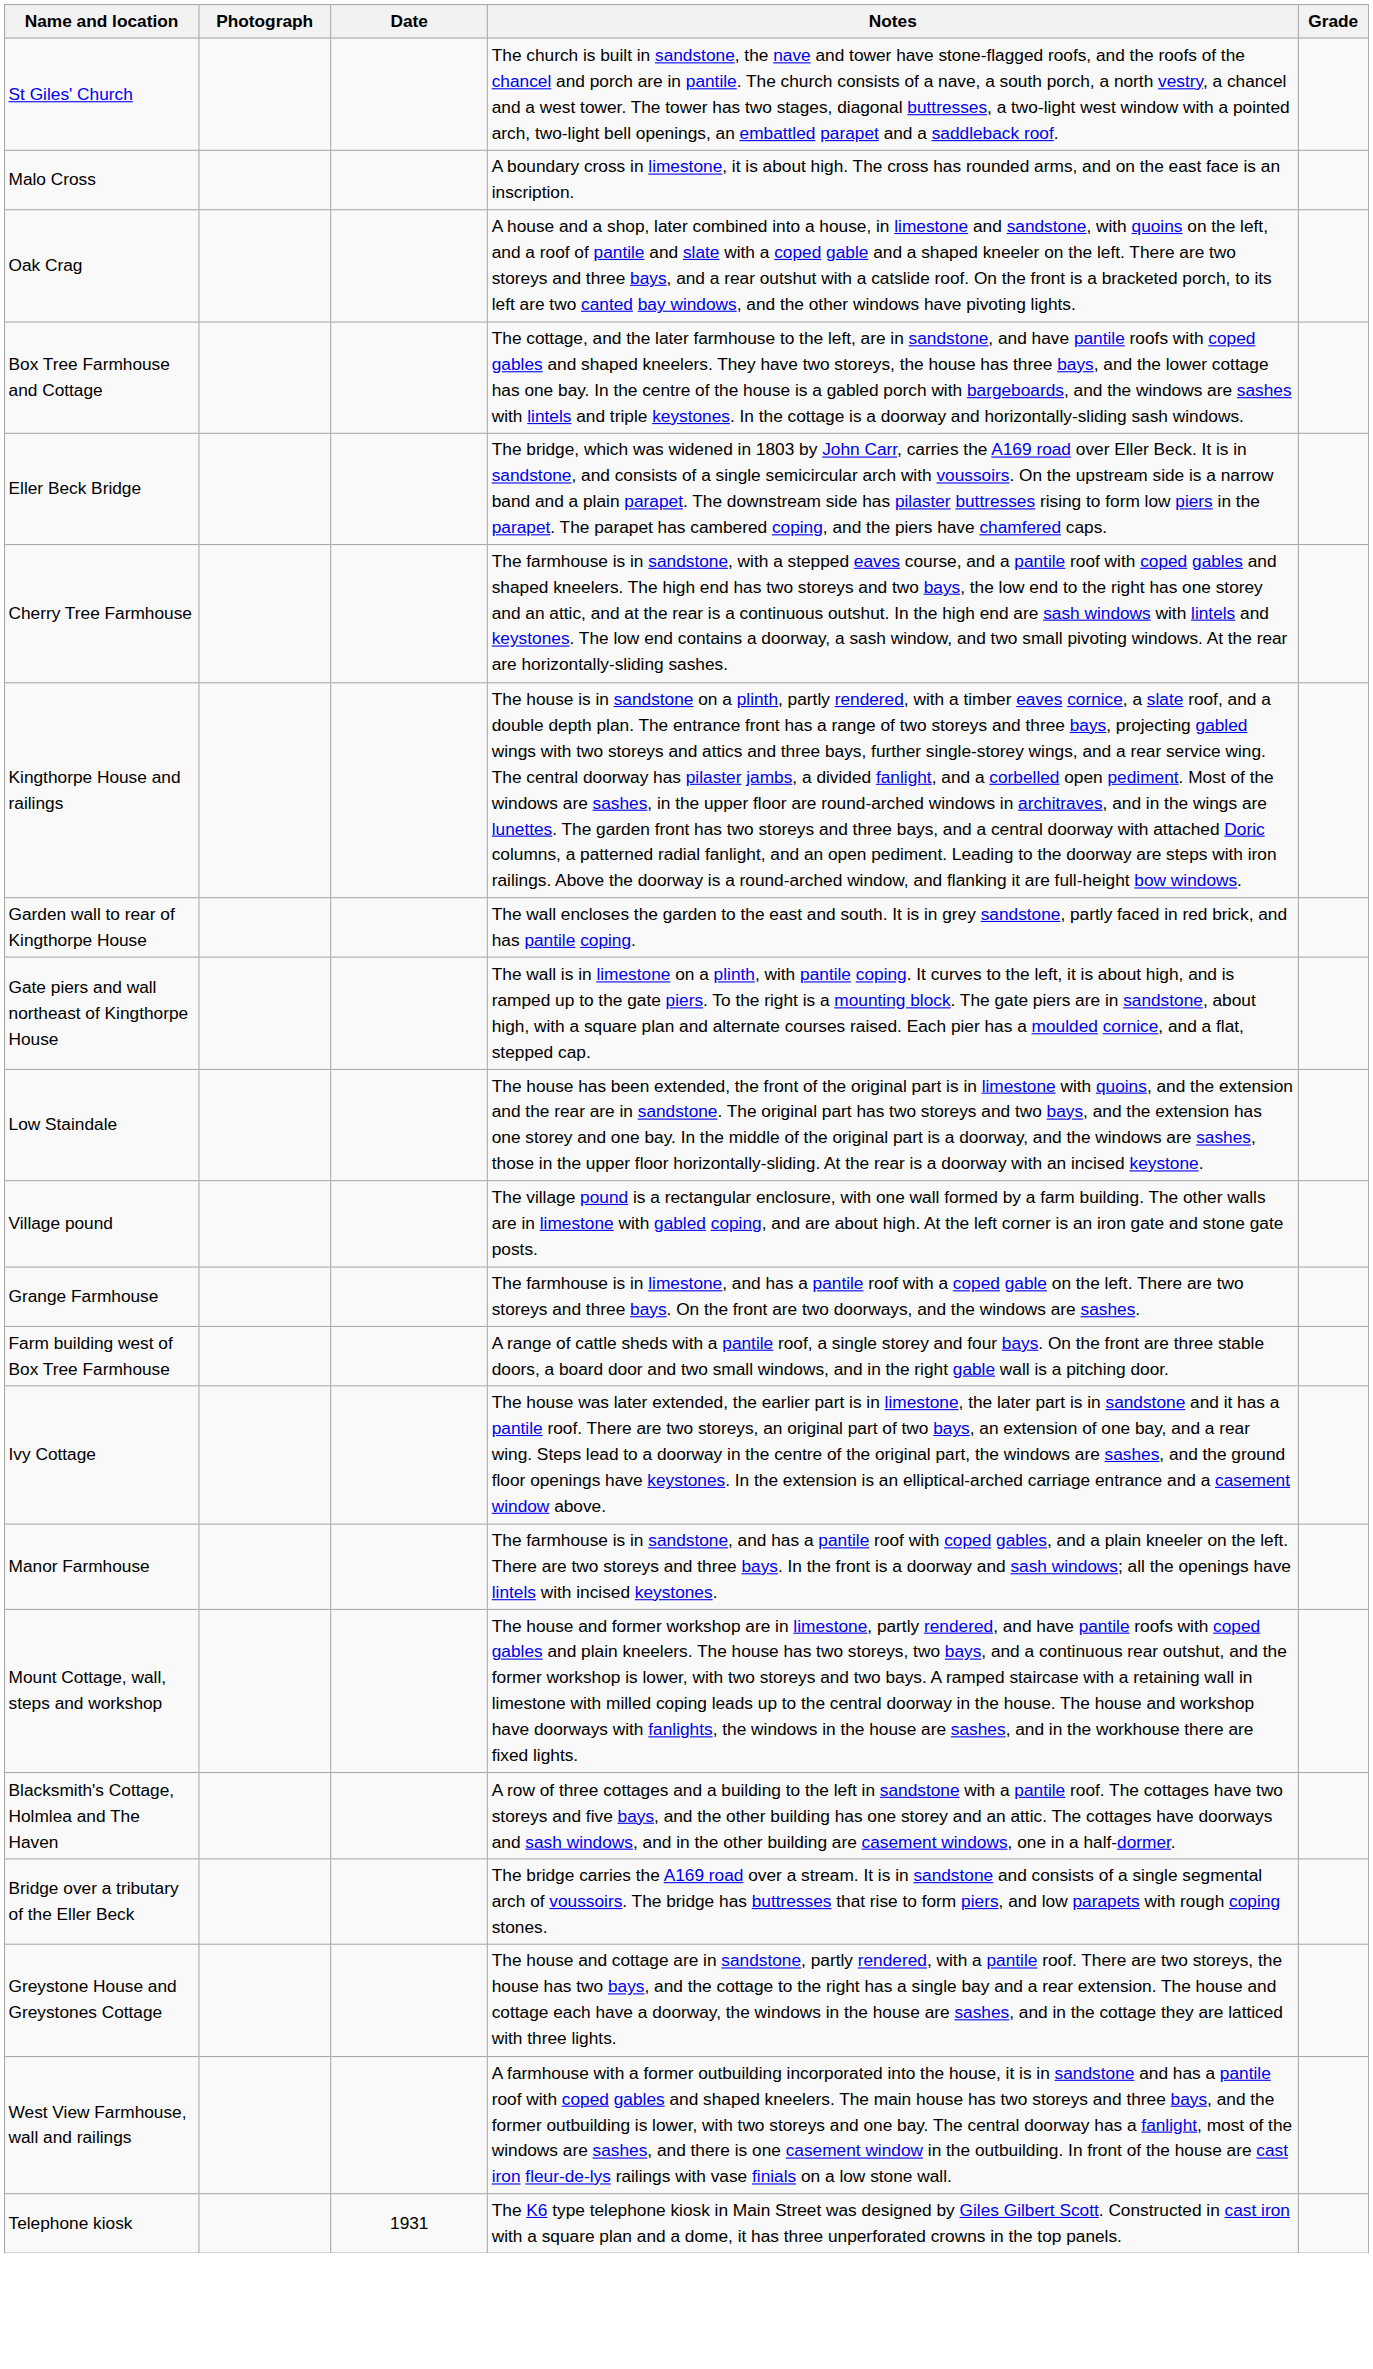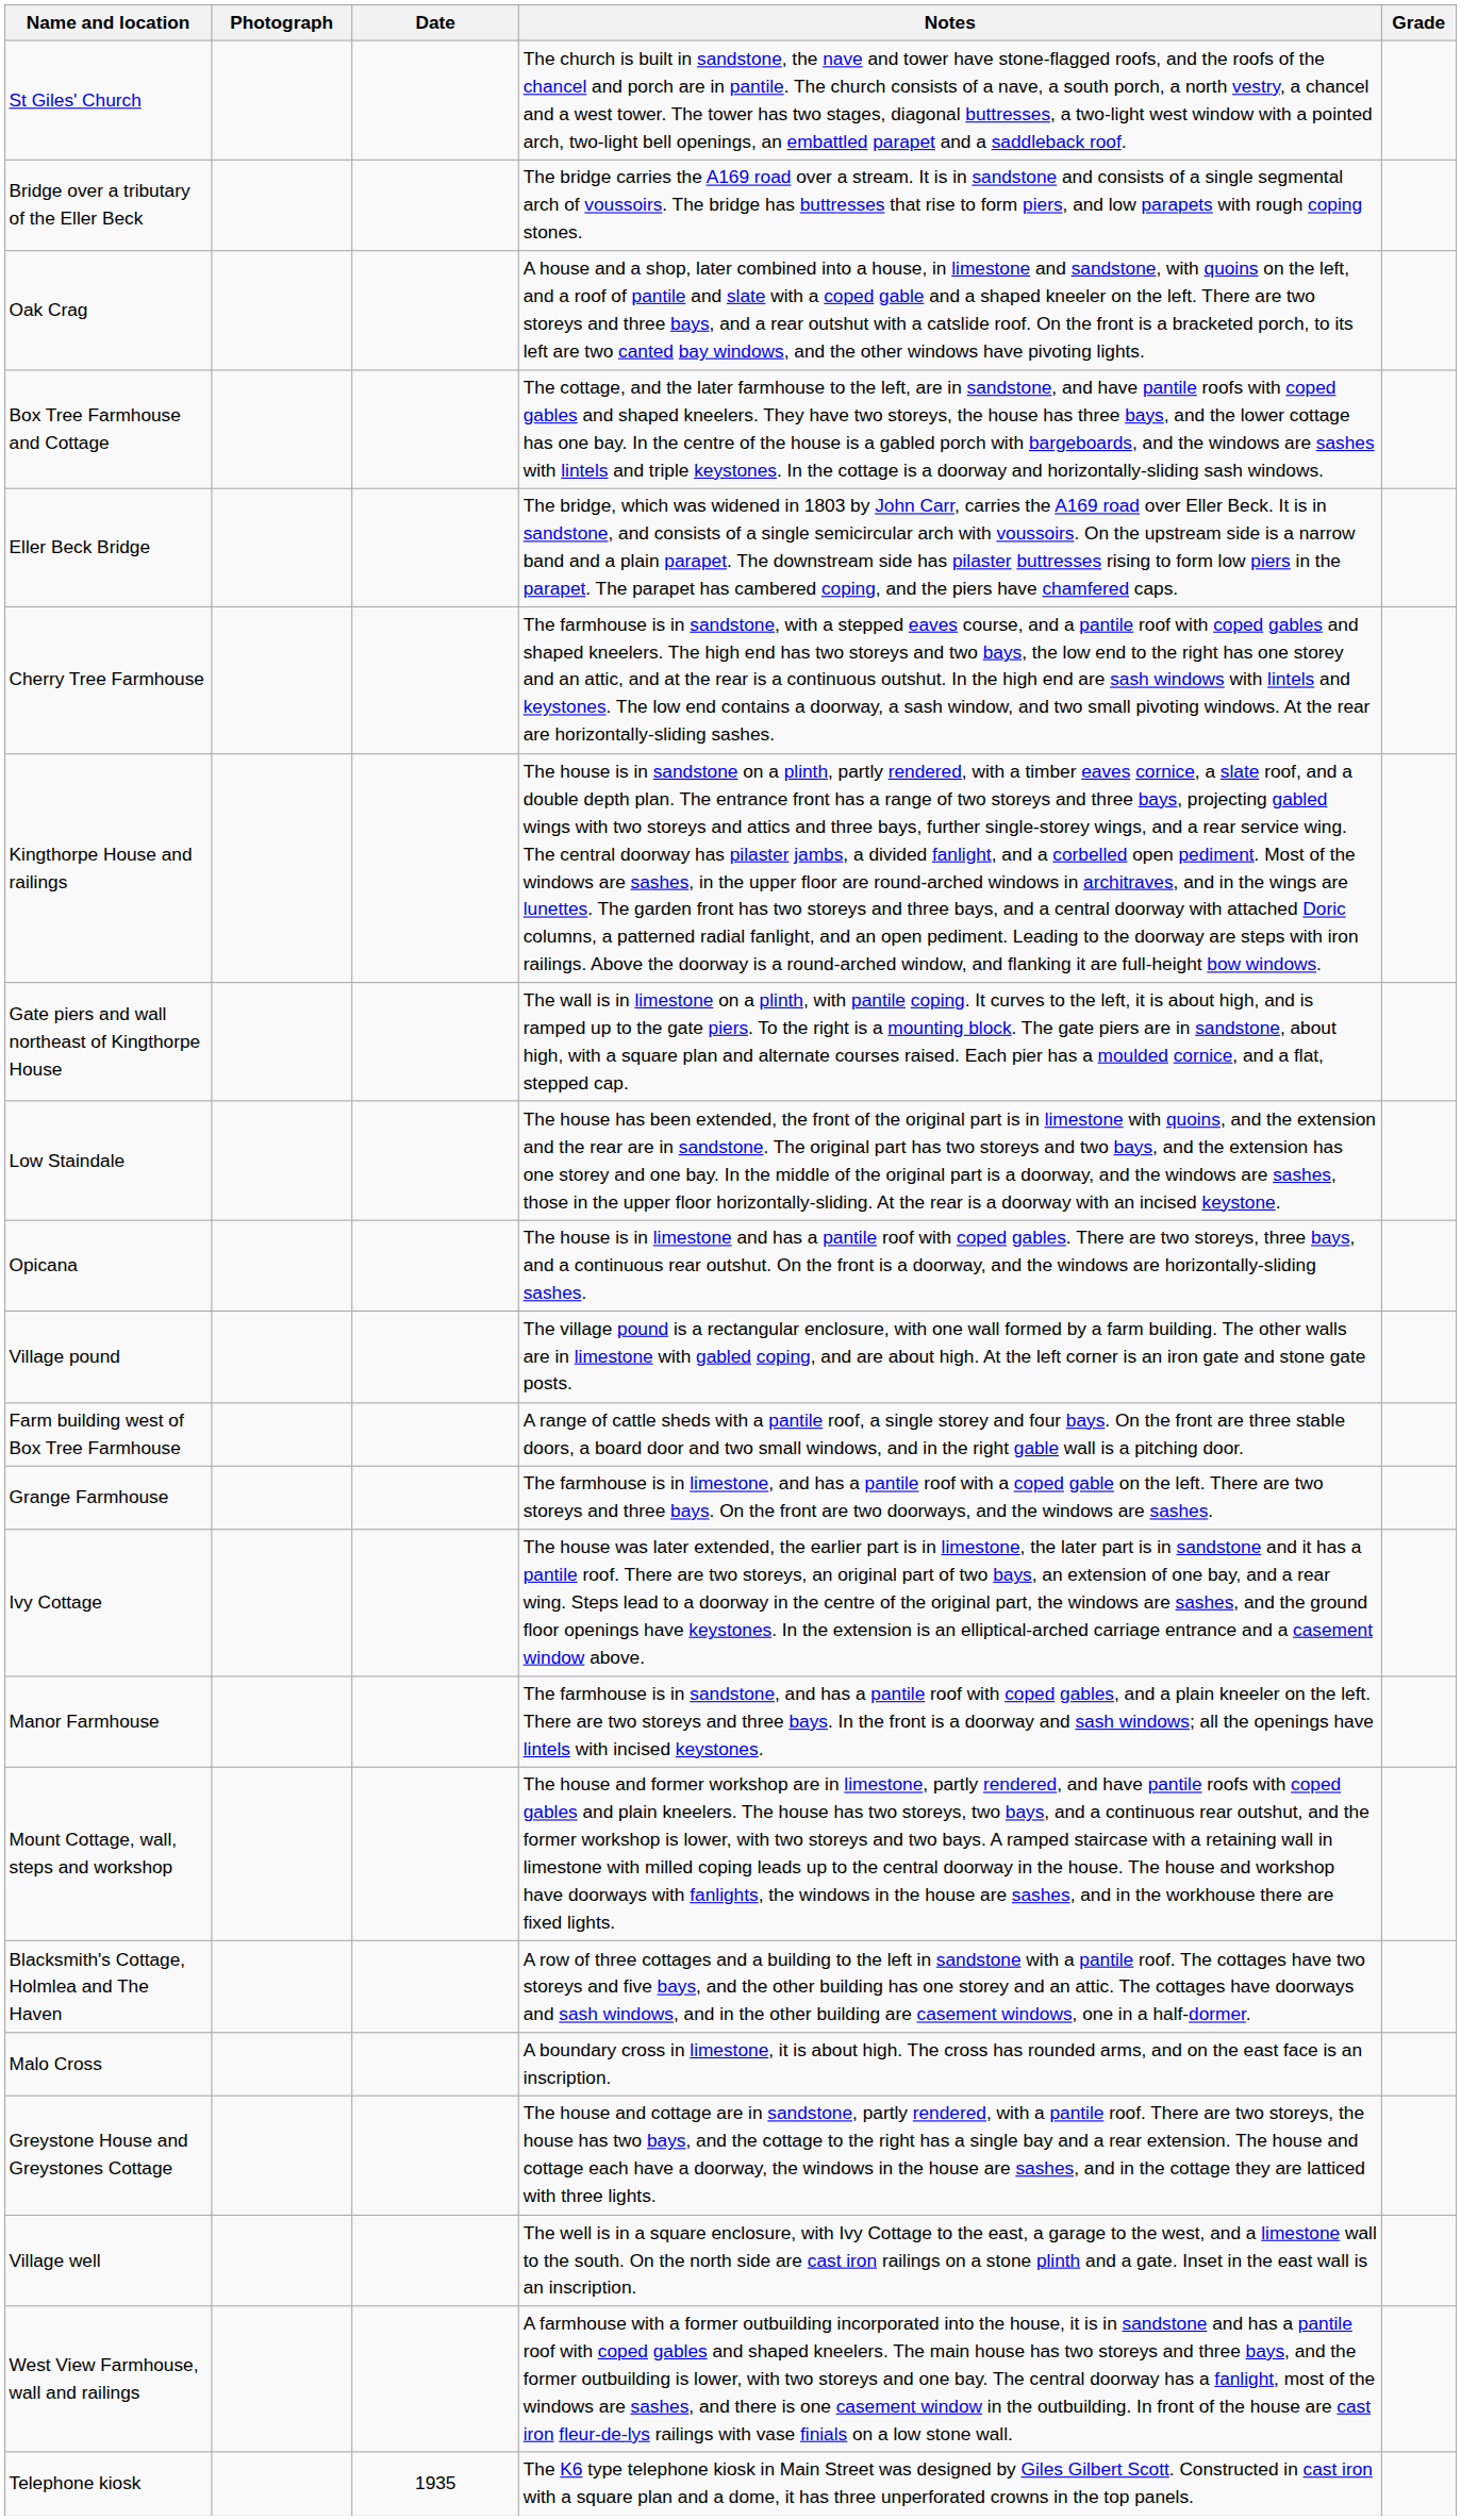rows swapped: Malo Cross <-> Bridge over a tributary of the Eller Beck
- row: Garden wall to rear of Kingthorpe House | The wall encloses the garden to the east and south. It is in grey sandstone, partly faced in red brick, and has pantile coping.
+ row: Opicana | The house is in limestone and has a pantile roof with coped gables. There are two storeys, three bays, and a continuous rear outshut. On the front is a doorway, and the windows are horizontally-sliding sashes.
rows swapped: Farm building west of Box Tree Farmhouse <-> Grange Farmhouse
+ row: Village well | The well is in a square enclosure, with Ivy Cottage to the east, a garage to the west, and a limestone wall to the south. On the north side are cast iron railings on a stone plinth and a gate. Inset in the east wall is an inscription.
Telephone kiosk | Date: 1931 -> 1935
